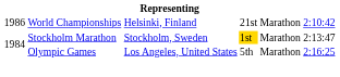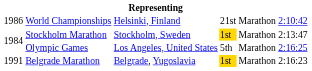+ row: 1991 | Belgrade Marathon | Belgrade, Yugoslavia | 1st | Marathon | 2:16:23
